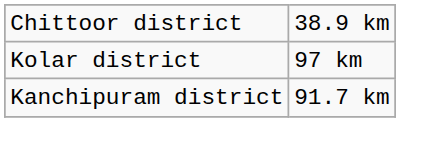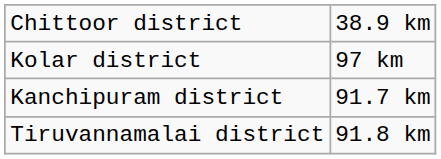+ row: Tiruvannamalai district | 91.8 km
